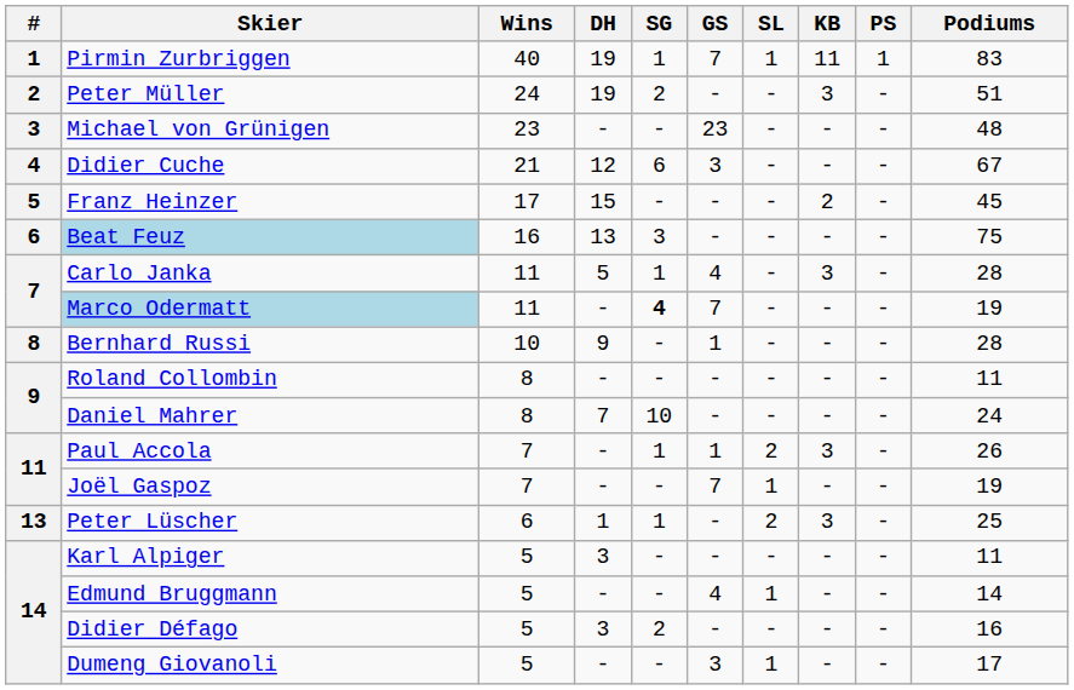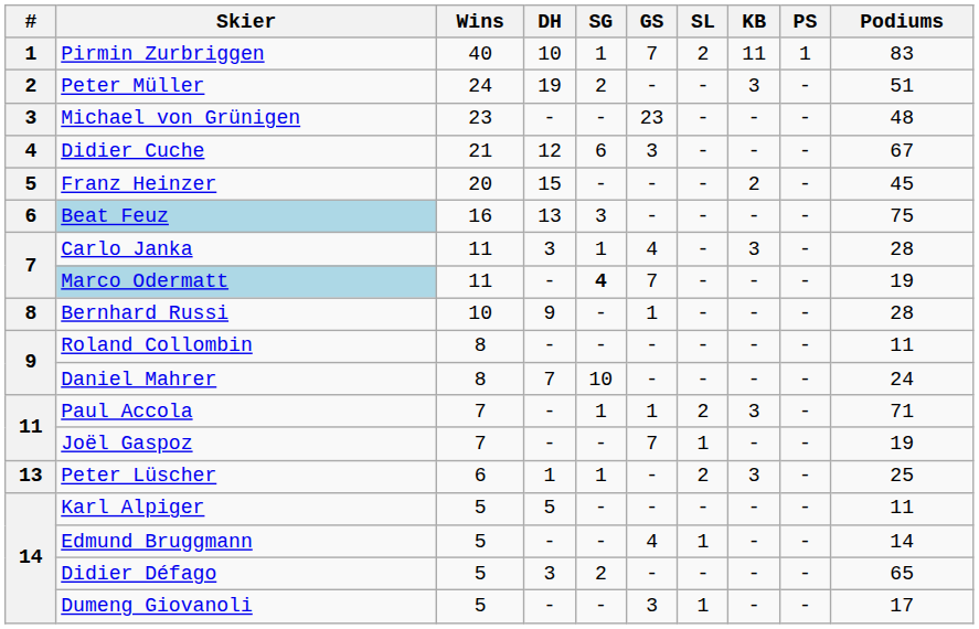Pirmin Zurbriggen | DH: 19 -> 10
Pirmin Zurbriggen | SL: 1 -> 2
Franz Heinzer | Wins: 17 -> 20
Carlo Janka | DH: 5 -> 3
Paul Accola | Podiums: 26 -> 71
Karl Alpiger | DH: 3 -> 5
Didier Défago | Podiums: 16 -> 65
